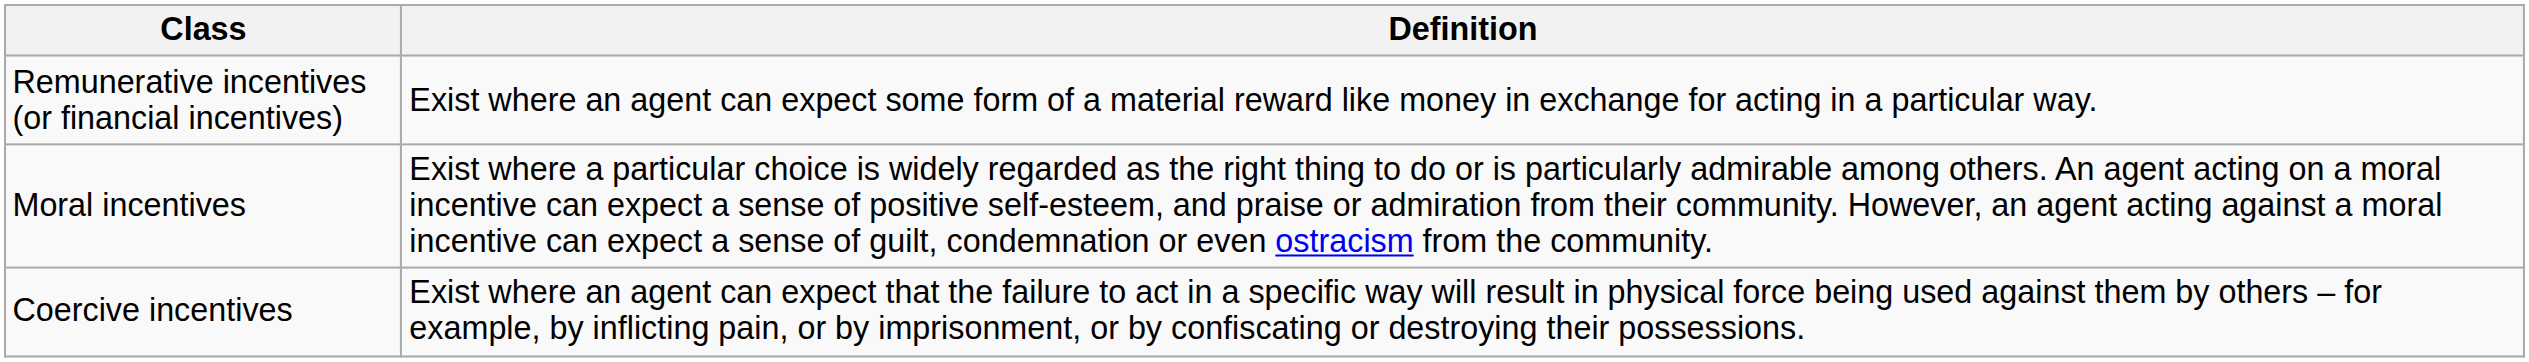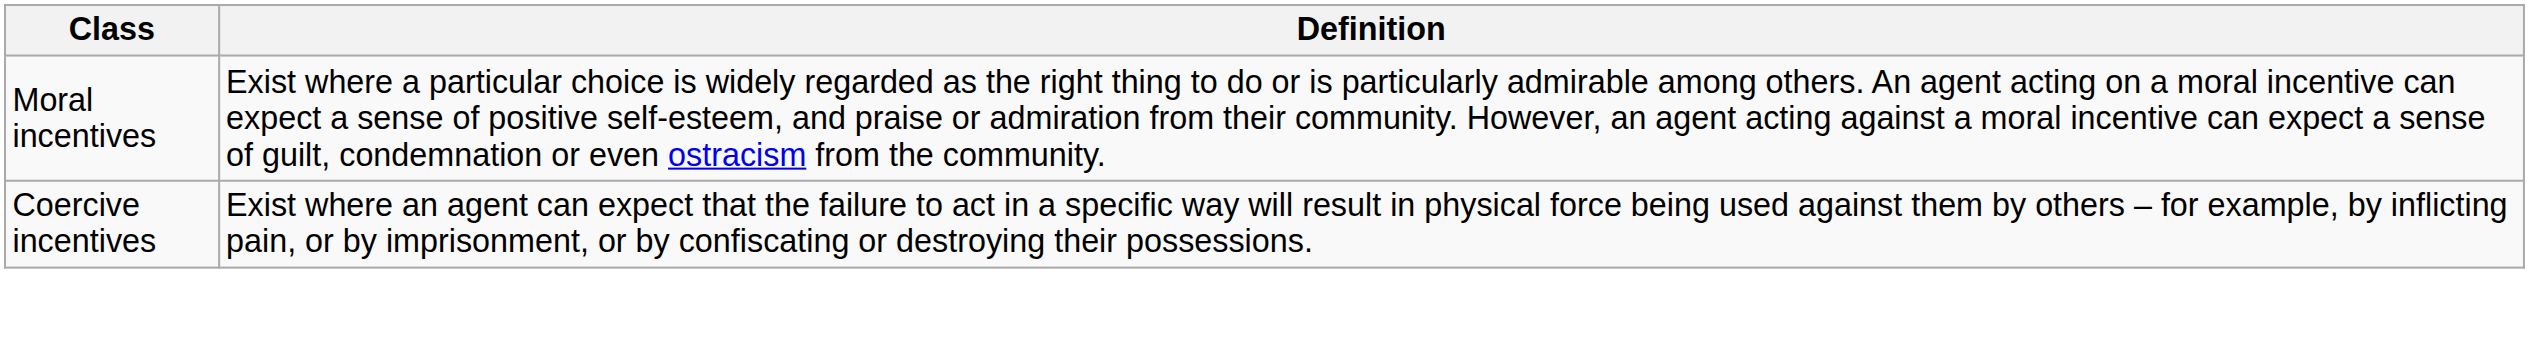- row: Remunerative incentives (or financial incentives) | Exist where an agent can expect some form of a material reward like money in exchange for acting in a particular way.
